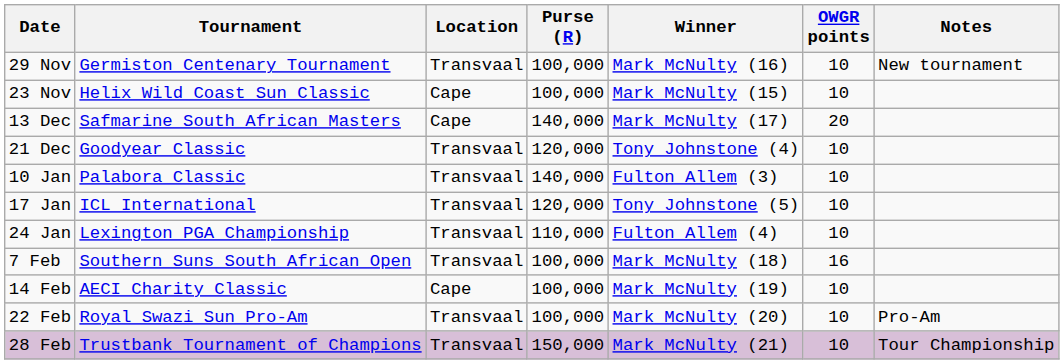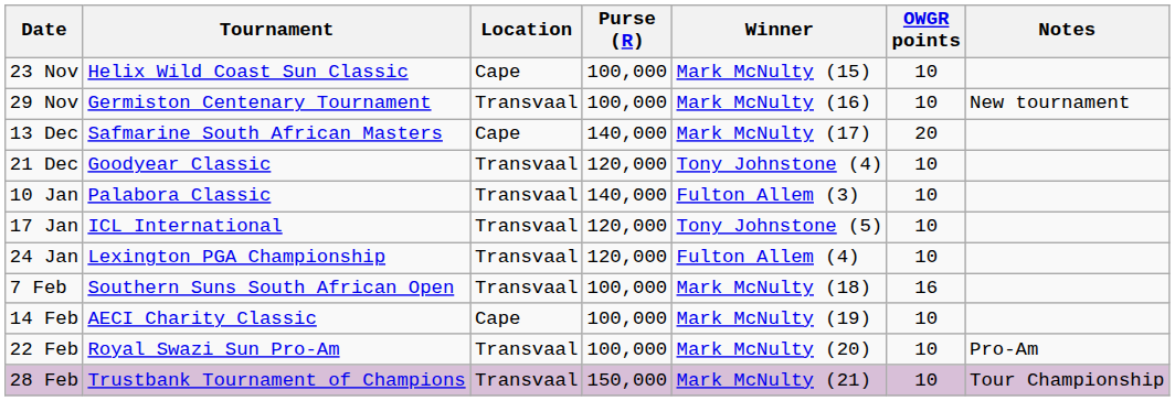rows swapped: 23 Nov <-> 29 Nov
24 Jan | Purse (R): 110,000 -> 120,000
